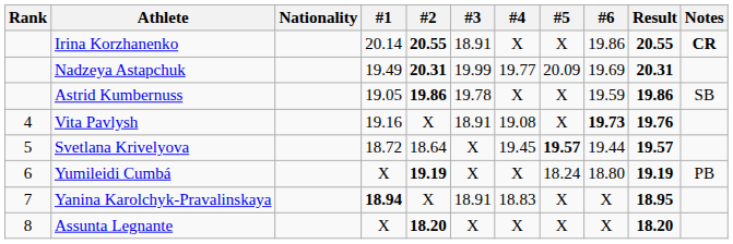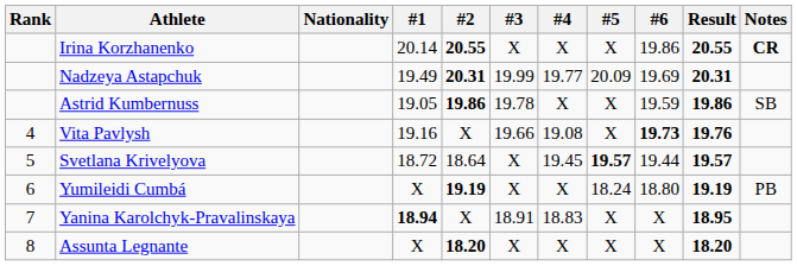Irina Korzhanenko | #3: 18.91 -> X
Vita Pavlysh | #3: 18.91 -> 19.66
